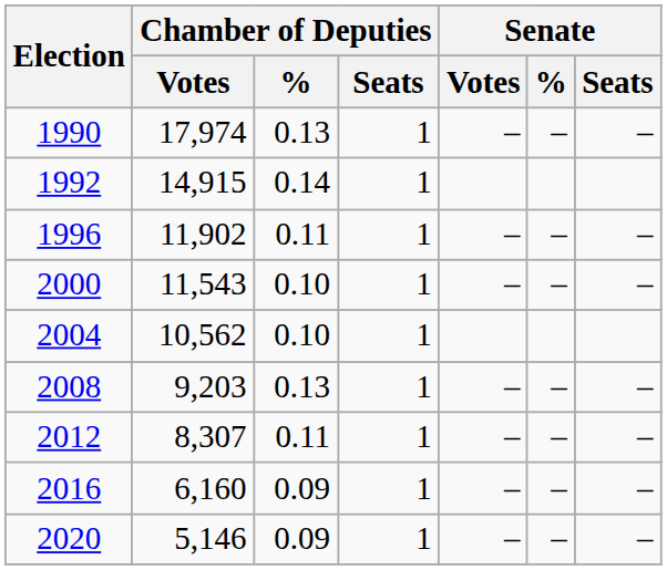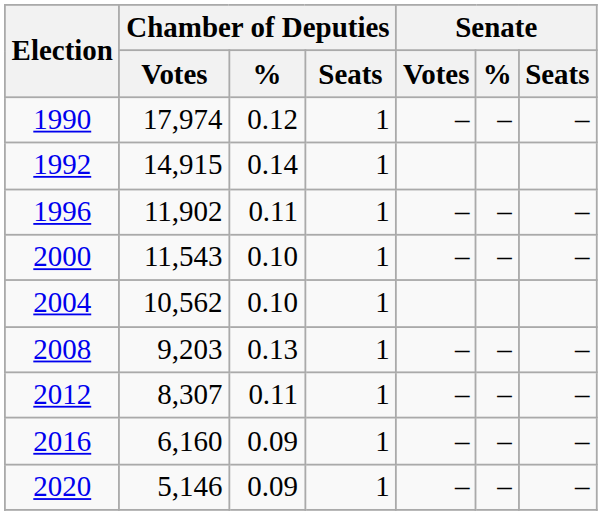1990 | Chamber of Deputies / %: 0.13 -> 0.12
